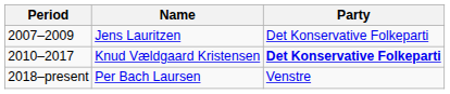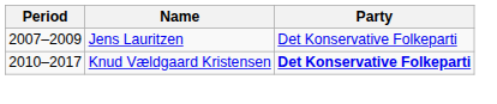- row: 2018–present | Per Bach Laursen | Venstre
